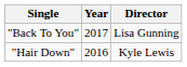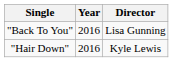"Back To You" | Year: 2017 -> 2016
